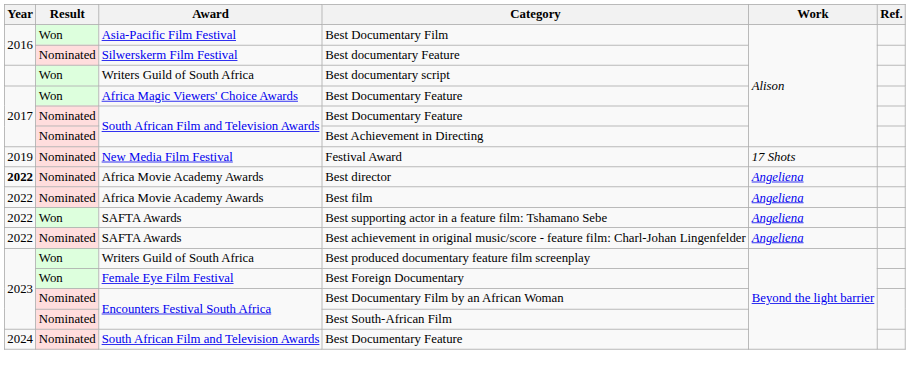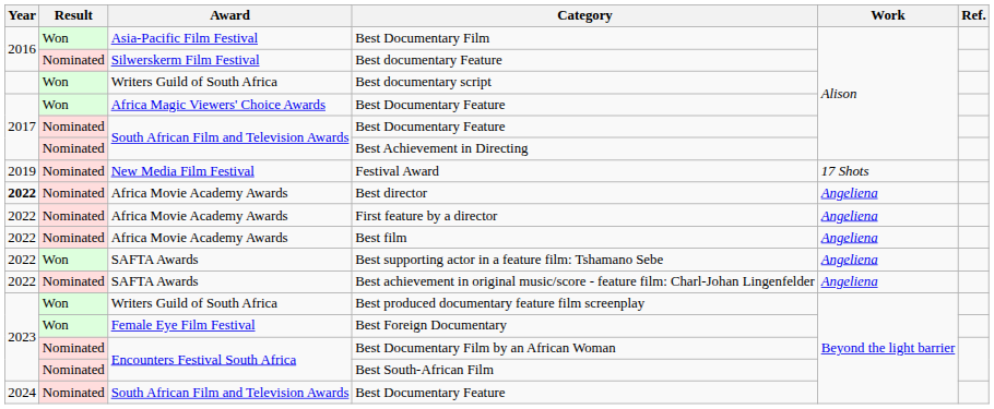+ row: 2022 | Nominated | Africa Movie Academy Awards | First feature by a director | Angeliena
